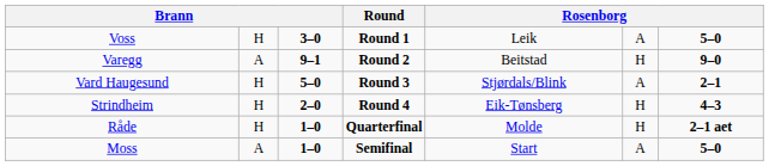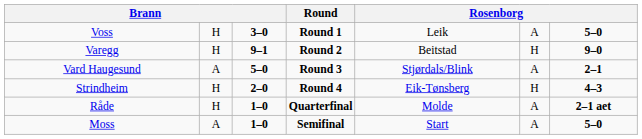Varegg | column 2: A -> H
Vard Haugesund | column 2: H -> A
Råde | column 6: H -> A
